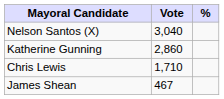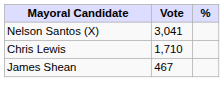Nelson Santos (X) | Vote: 3,040 -> 3,041
- row: Katherine Gunning | 2,860
